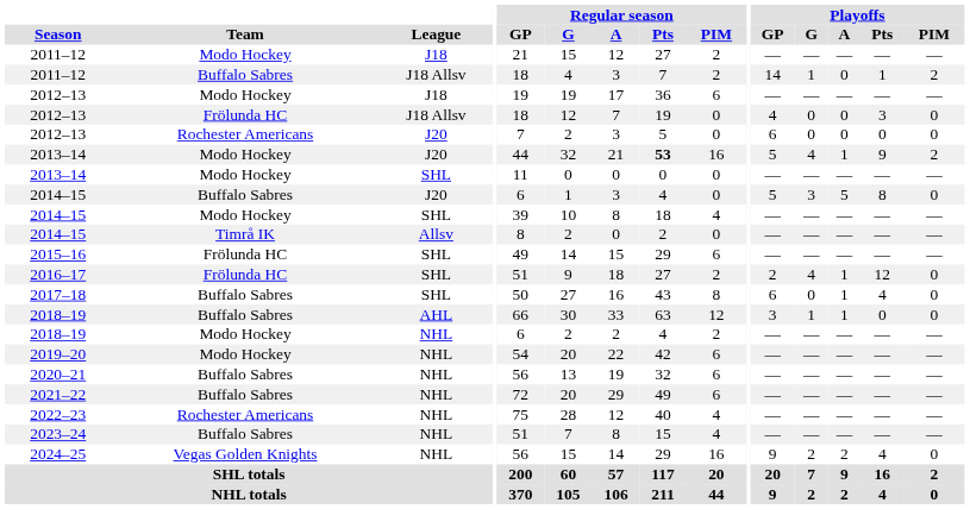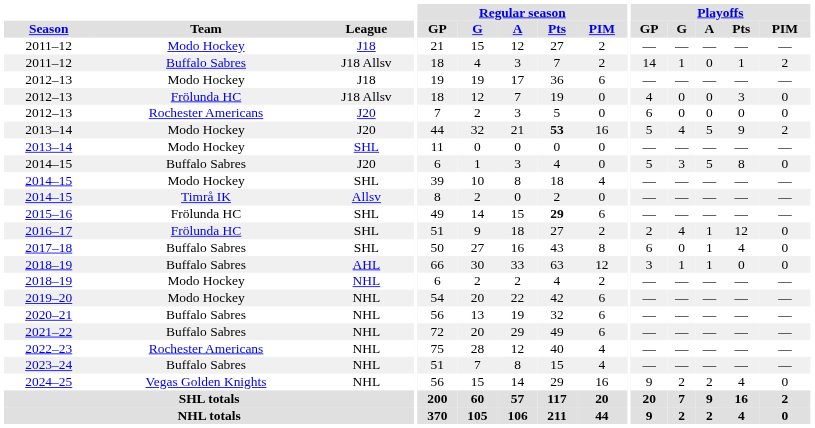2013–14 / J20 | Playoffs / A: 1 -> 5
2015–16 | Regular season / Pts: normal -> bold
